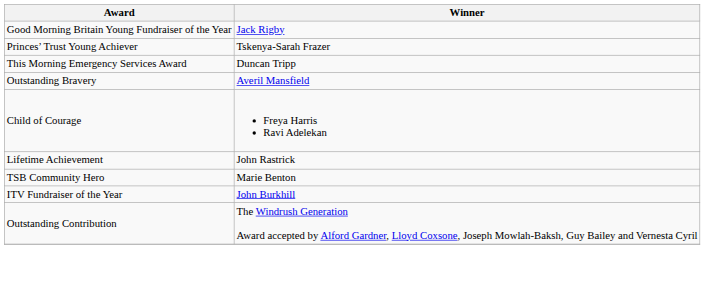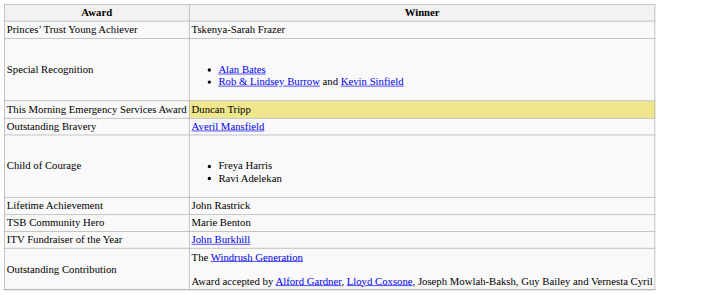- row: Good Morning Britain Young Fundraiser of the Year | Jack Rigby
+ row: Special Recognition | Alan Bates Rob & Lindsey Burrow and Kevin Sinfield
This Morning Emergency Services Award | Winner: no background -> khaki background
